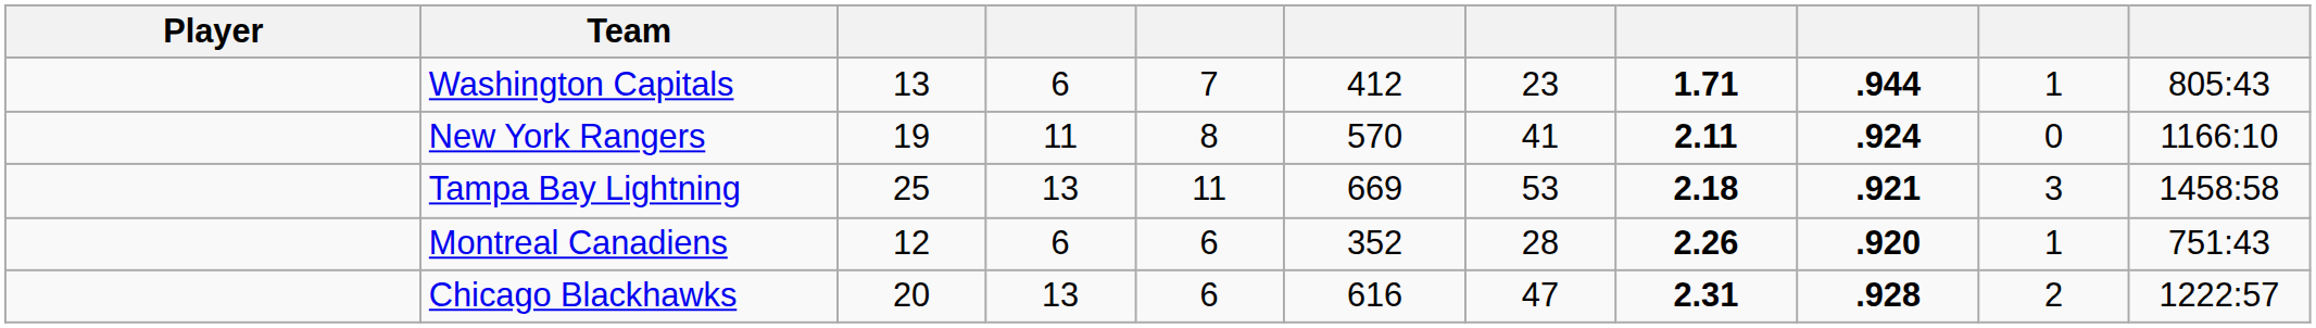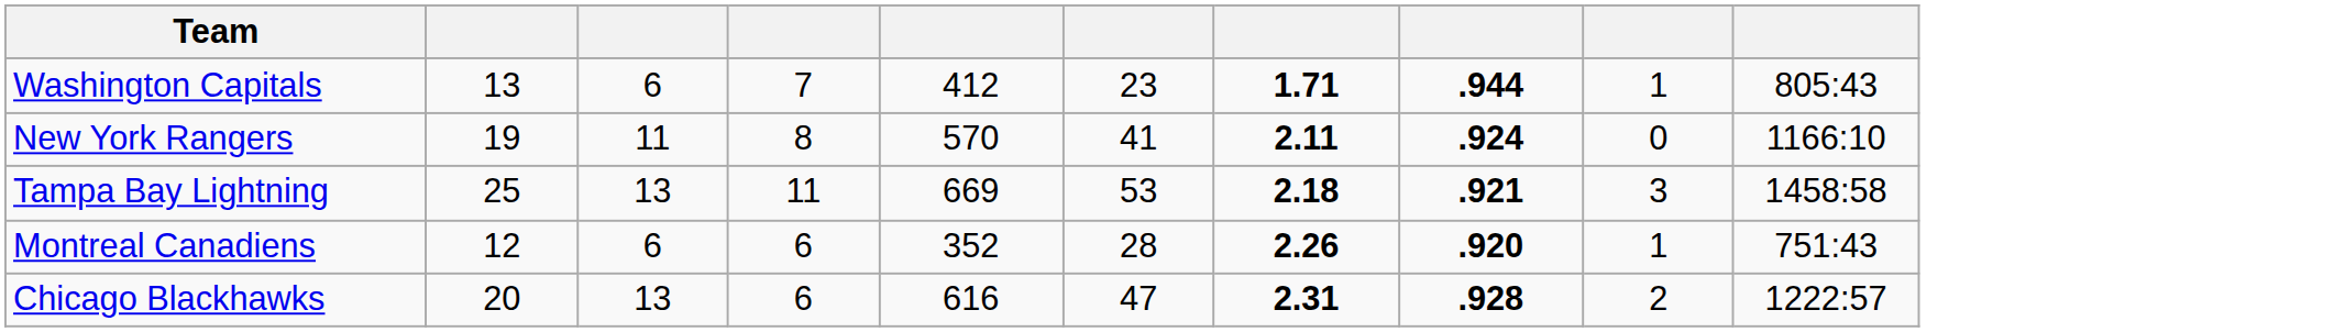- column: Player
